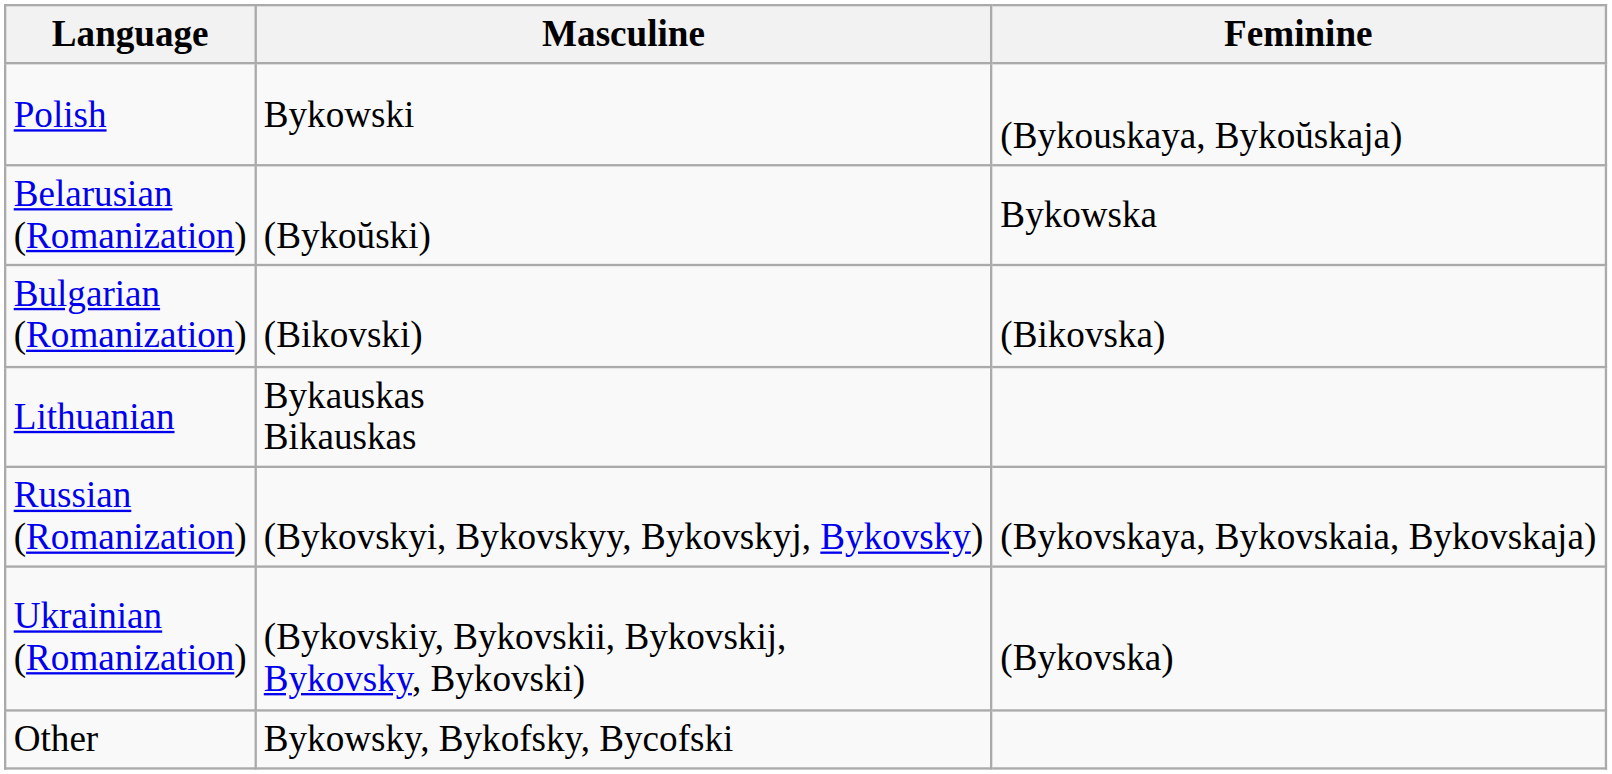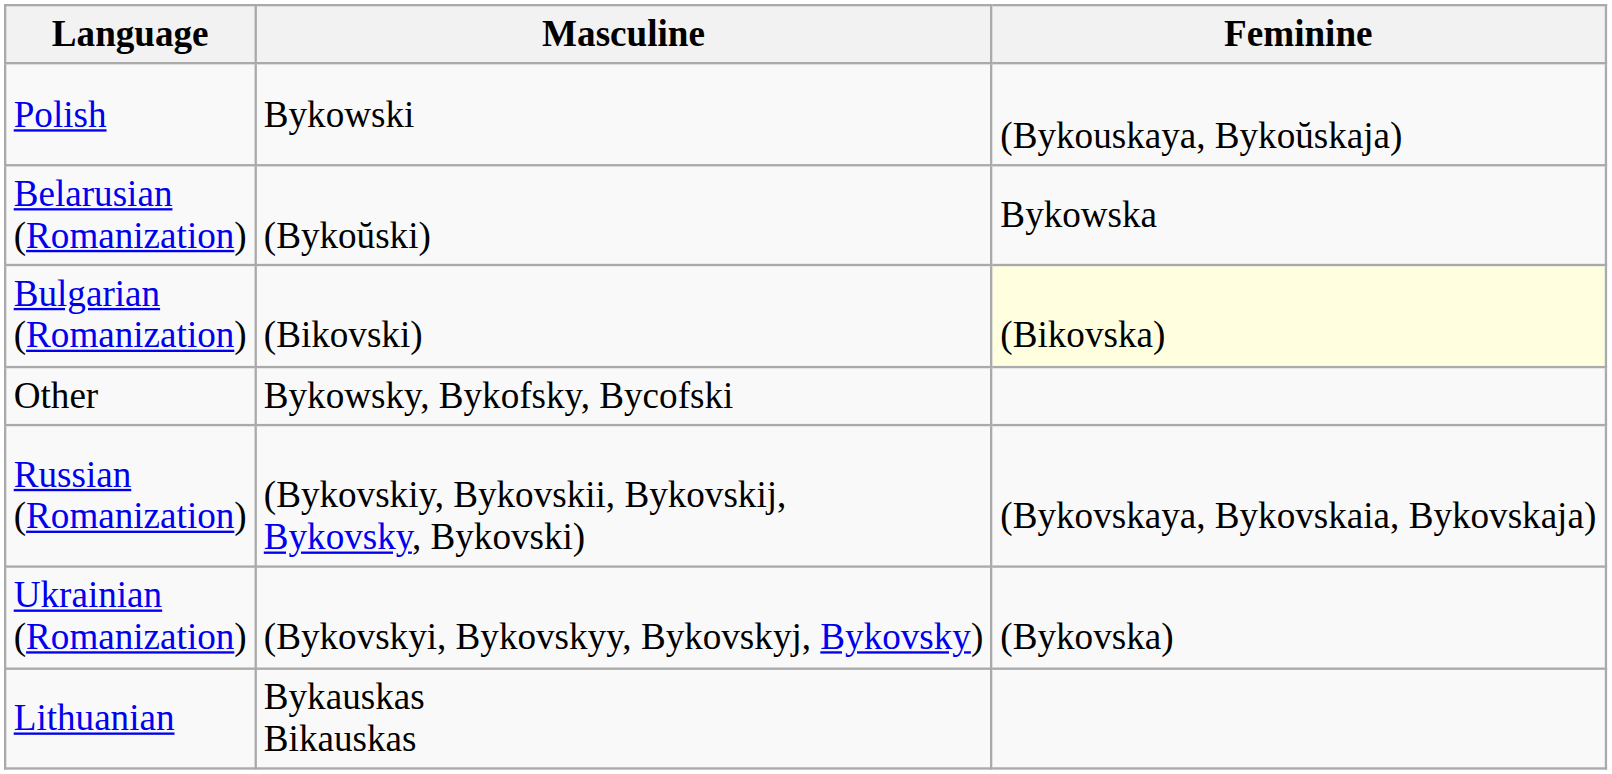Bulgarian (Romanization) | Feminine: no background -> lightyellow background
rows swapped: Lithuanian <-> Other
Russian (Romanization) | Masculine: (Bykovskyi, Bykovskyy, Bykovskyj, Bykovsky) -> (Bykovskiy, Bykovskii, Bykovskij, Bykovsky, Bykovski)
Ukrainian (Romanization) | Masculine: (Bykovskiy, Bykovskii, Bykovskij, Bykovsky, Bykovski) -> (Bykovskyi, Bykovskyy, Bykovskyj, Bykovsky)
